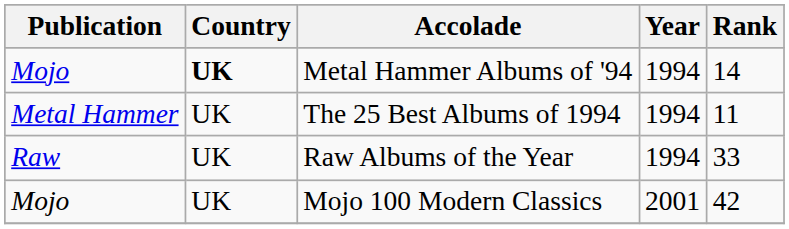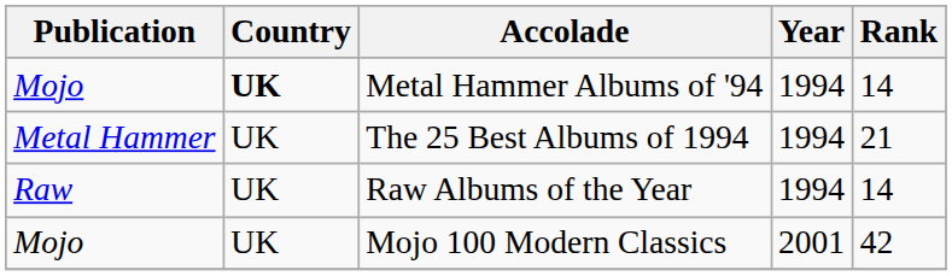The 25 Best Albums of 1994 | Rank: 11 -> 21
Raw Albums of the Year | Rank: 33 -> 14
